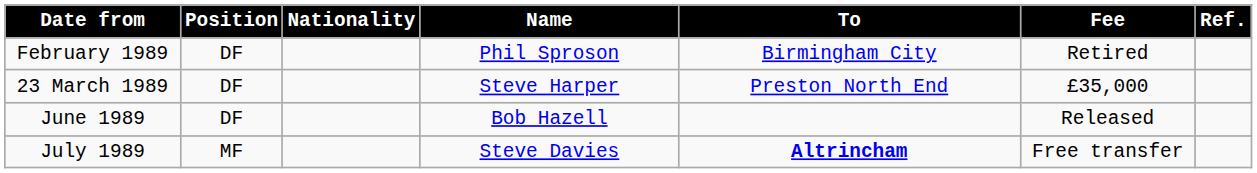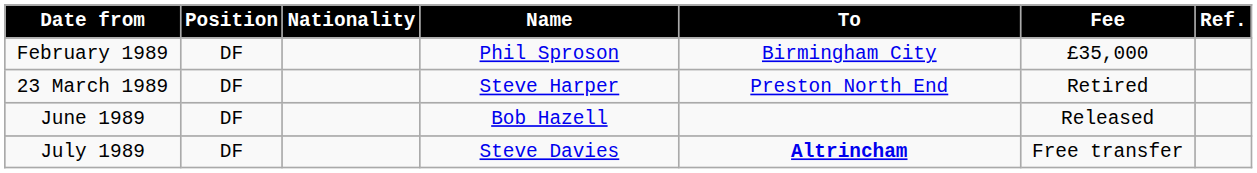February 1989 | Fee: Retired -> £35,000
23 March 1989 | Fee: £35,000 -> Retired
July 1989 | Position: MF -> DF
